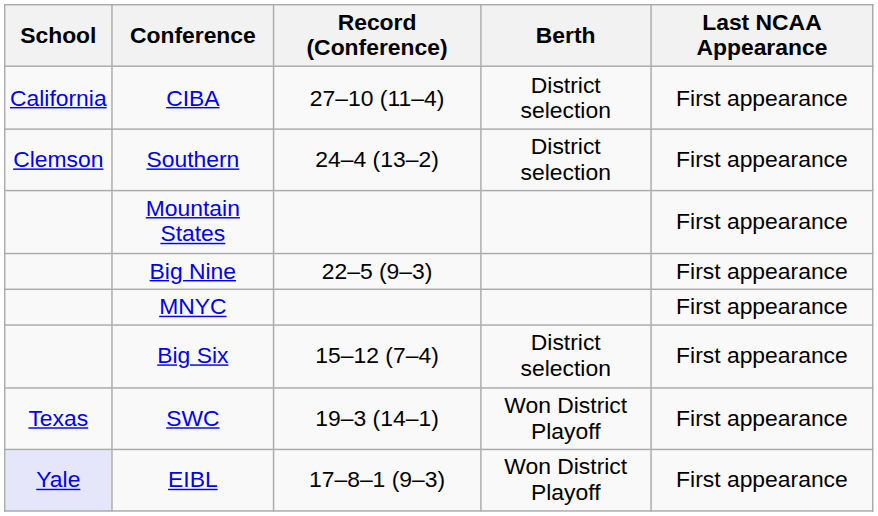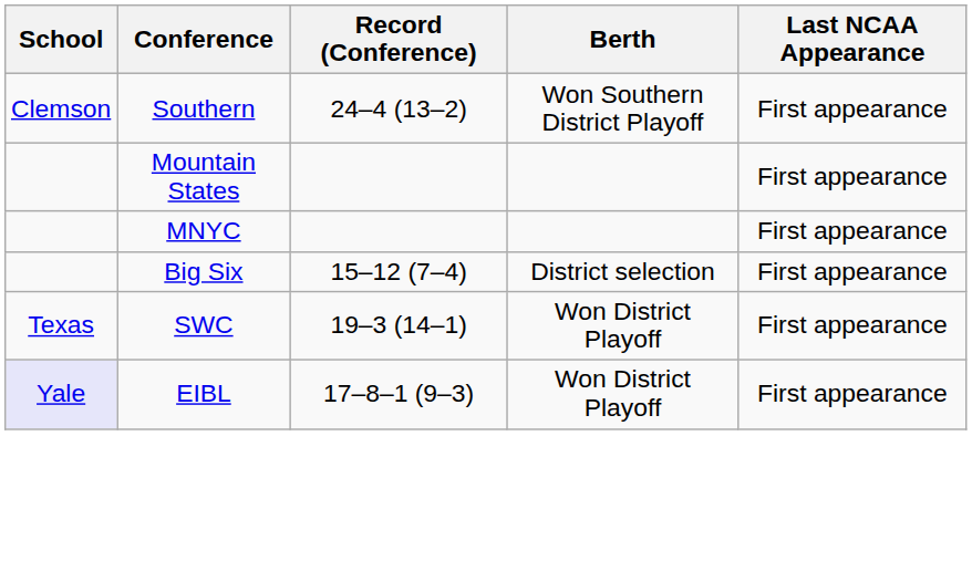- row: California | CIBA | 27–10 (11–4) | District selection | First appearance
Southern | Berth: District selection -> Won Southern District Playoff
- row: Big Nine | 22–5 (9–3) | First appearance
